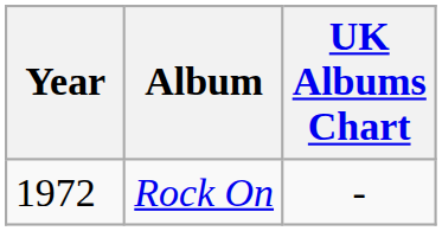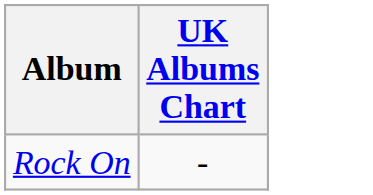- column: Year | 1972
